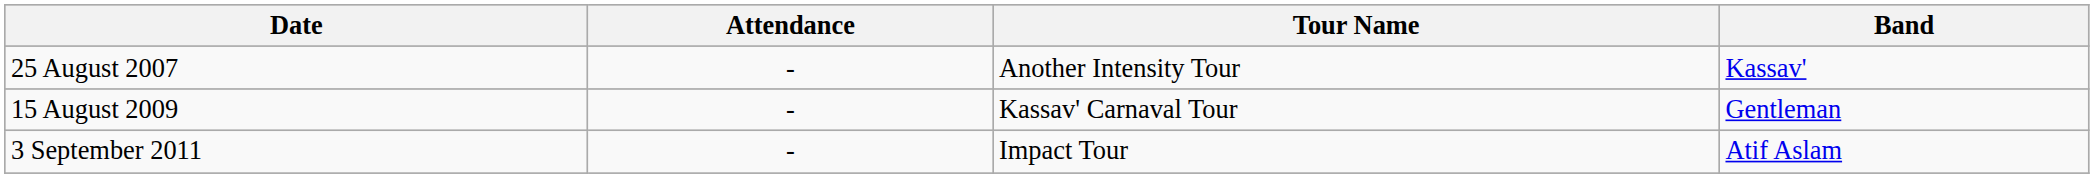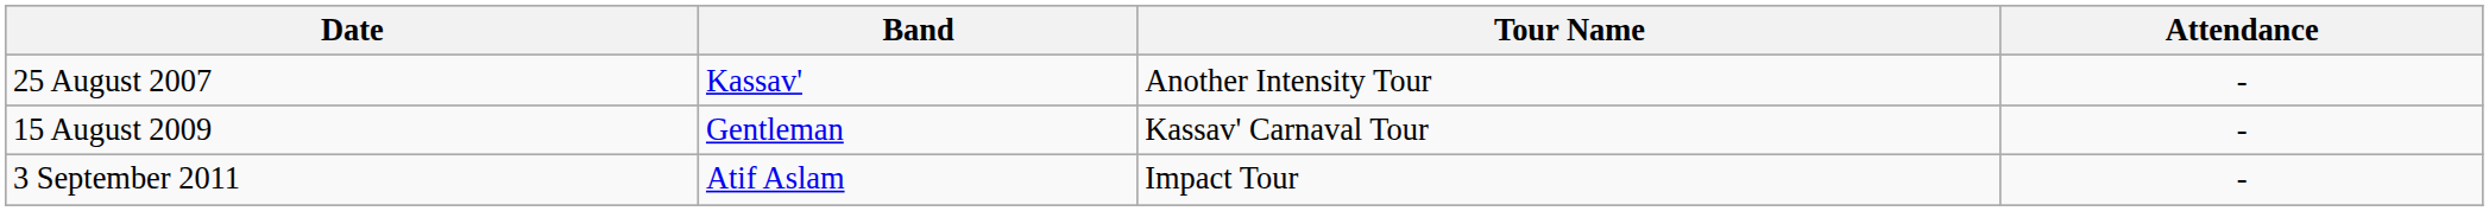columns swapped: Band <-> Attendance
